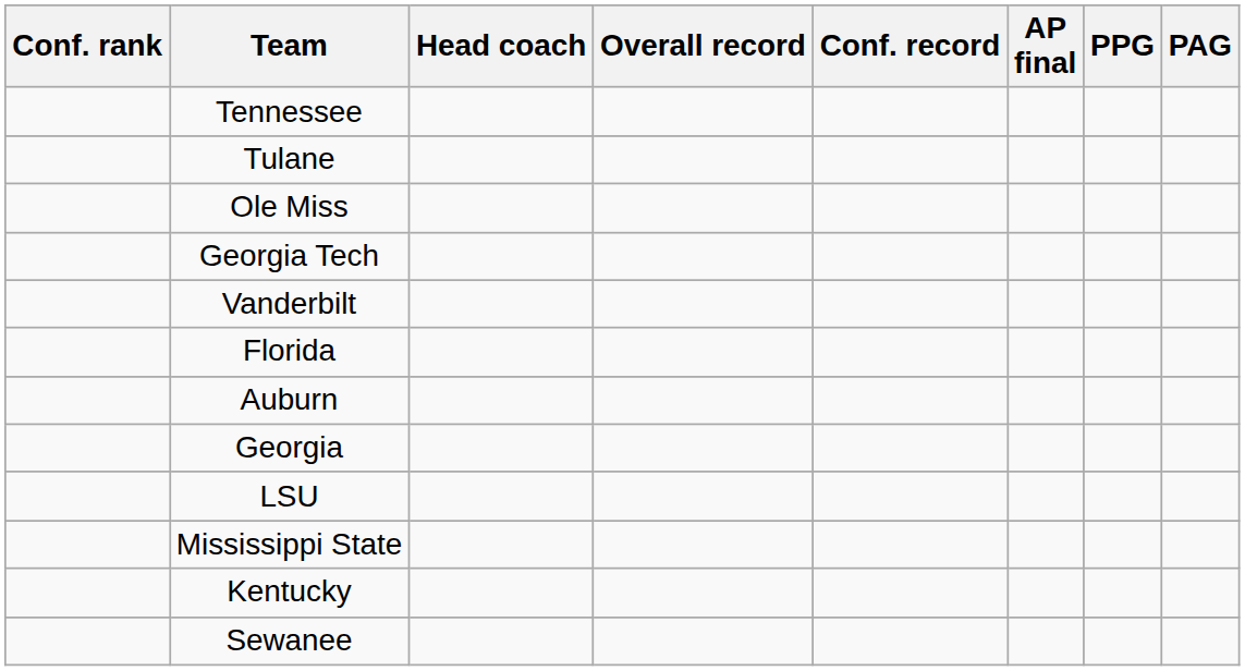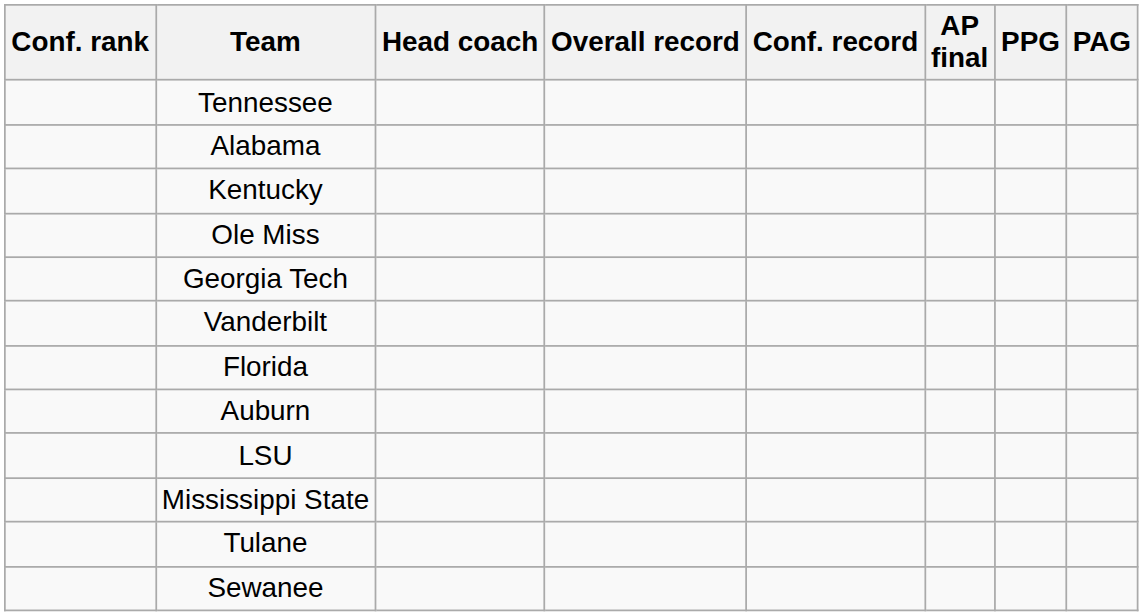+ row: Alabama
rows swapped: Tulane <-> Kentucky
- row: Georgia
